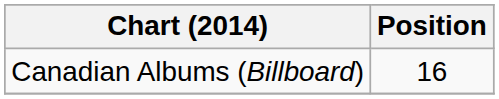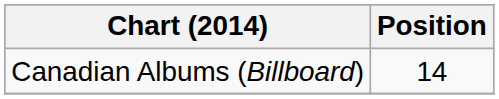Canadian Albums (Billboard) | Position: 16 -> 14
